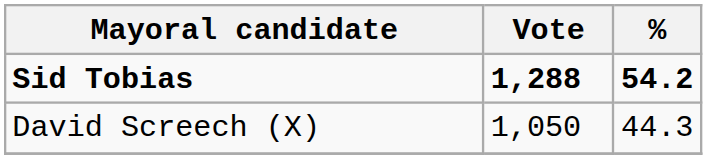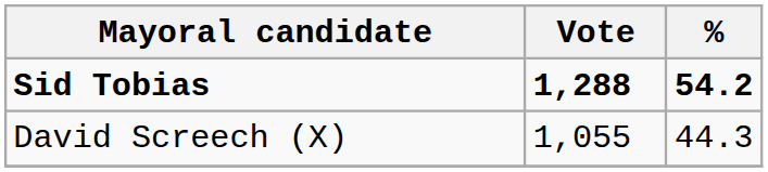David Screech (X) | Vote: 1,050 -> 1,055
